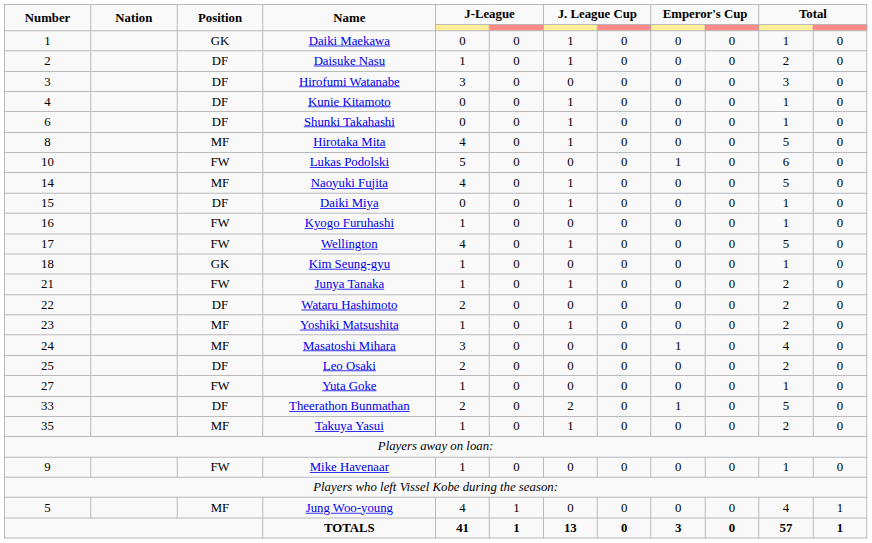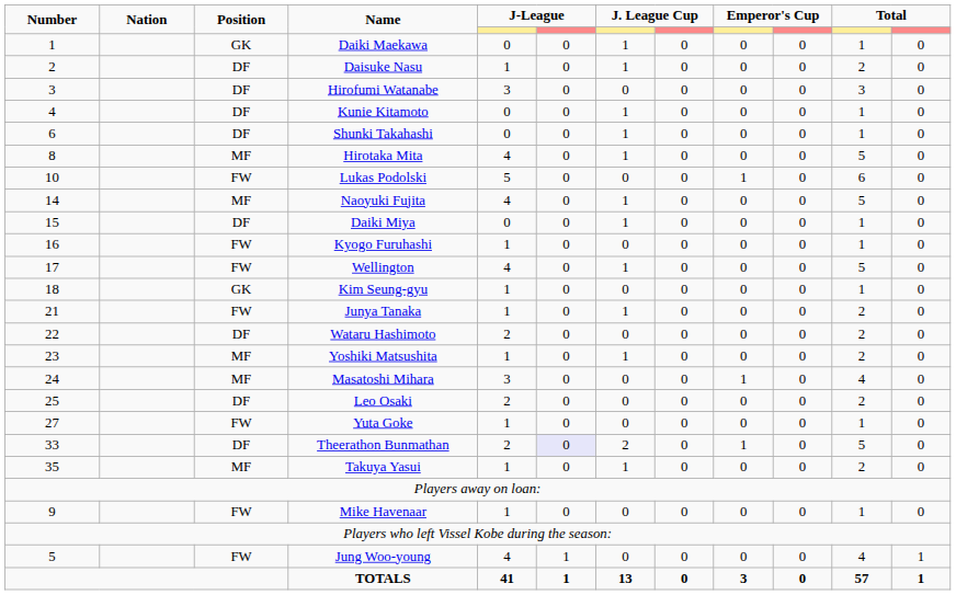Theerathon Bunmathan | column 6: no background -> lavender background
Jung Woo-young | Position: MF -> FW
